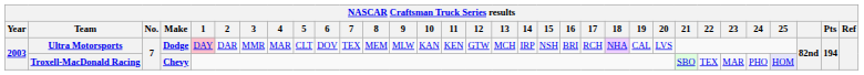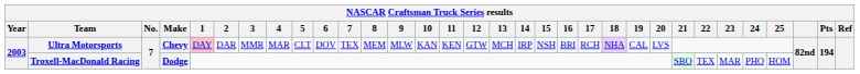Ultra Motorsports | Make: Dodge -> Chevy
Troxell-MacDonald Racing | Make: Chevy -> Dodge
Troxell-MacDonald Racing | 25: lavender background -> no background
